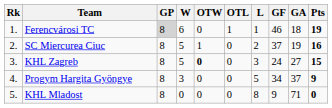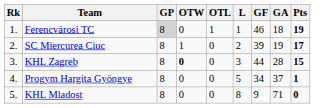- column: W | 6 | 5 | 5 | 3 | 0
SC Miercurea Ciuc | GF: 37 -> 39
SC Miercurea Ciuc | Pts: 16 -> 17
KHL Zagreb | GF: 24 -> 44
KHL Zagreb | GA: 27 -> 28
Progym Hargita Gyöngye | Pts: 9 -> 1
